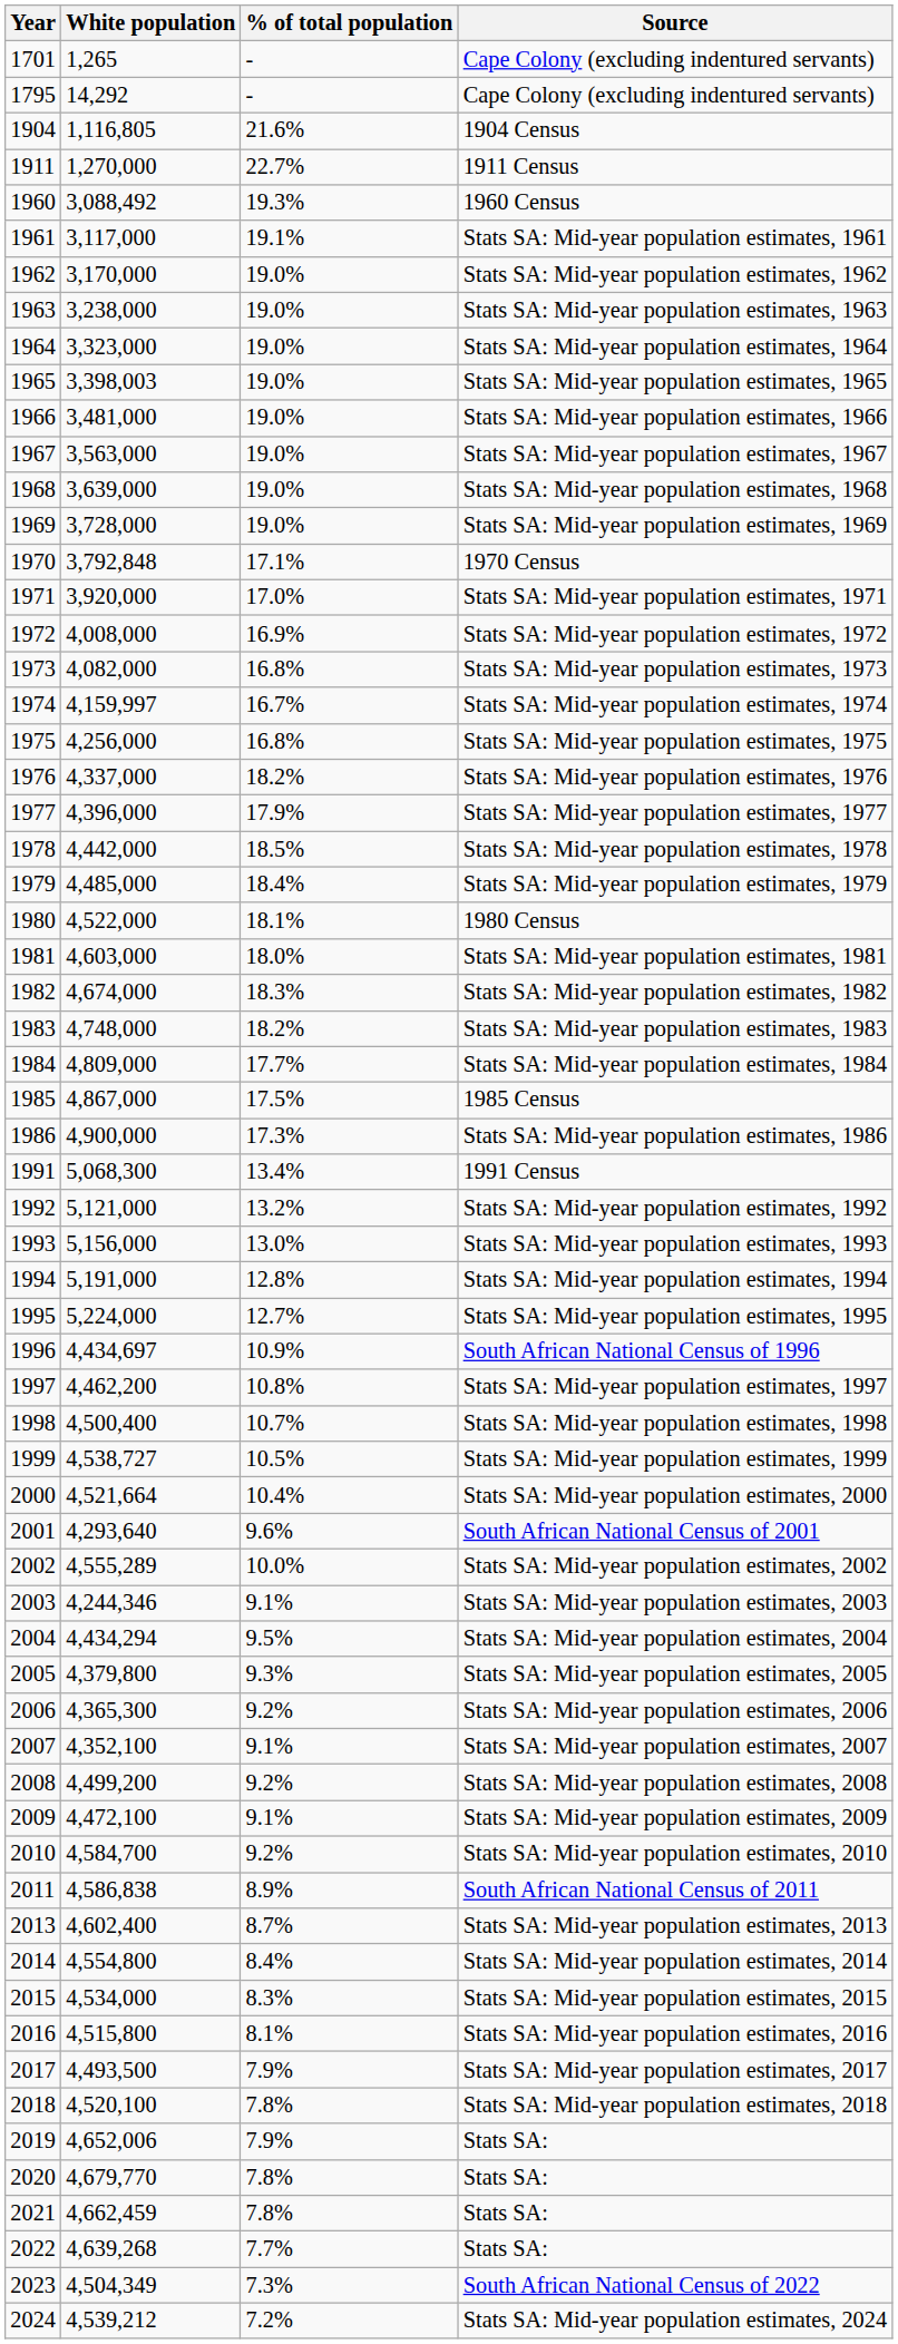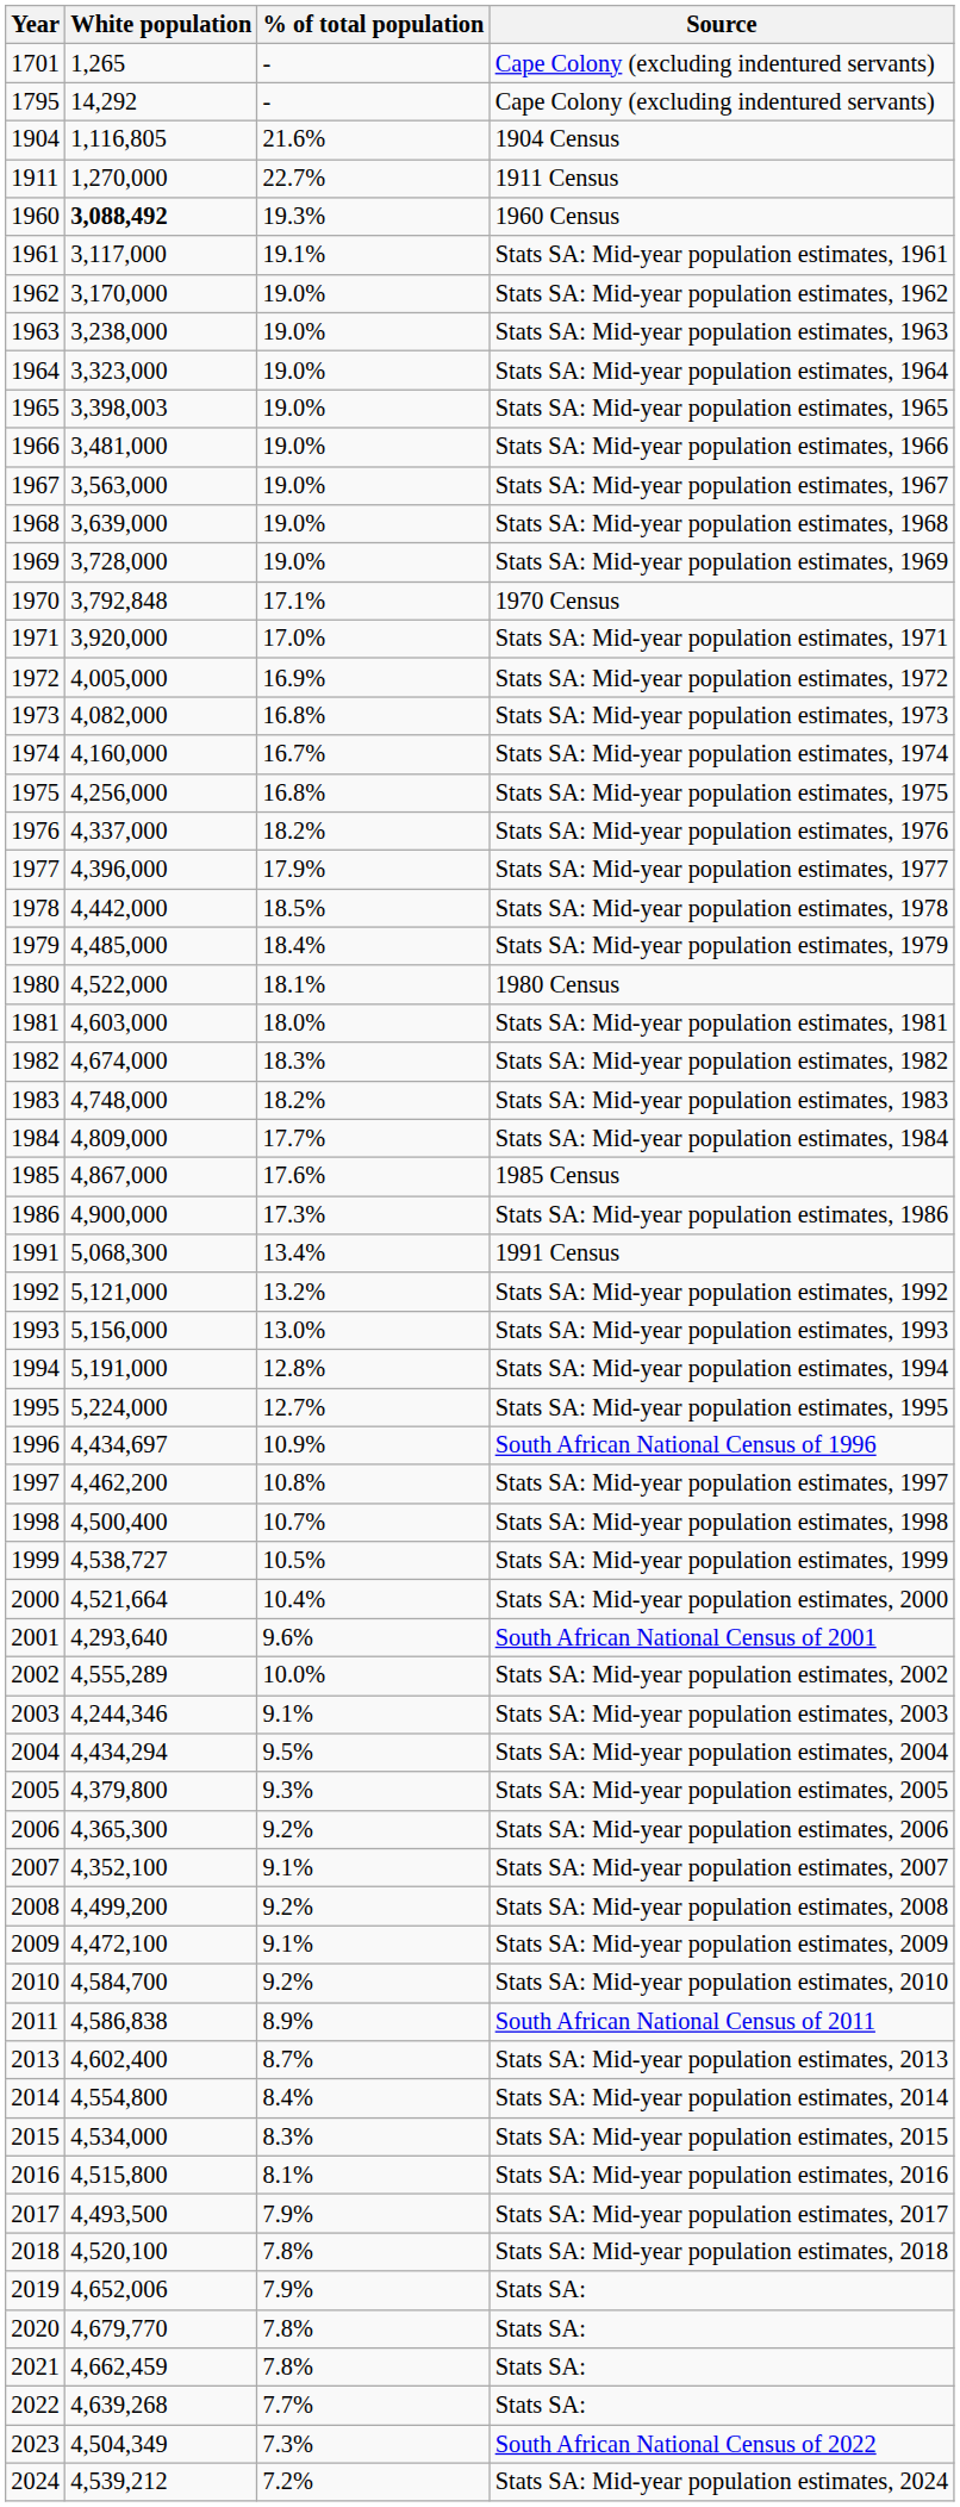1960 Census | White population: normal -> bold
Stats SA: Mid-year population estimates, 1972 | White population: 4,008,000 -> 4,005,000
Stats SA: Mid-year population estimates, 1974 | White population: 4,159,997 -> 4,160,000
1985 Census | % of total population: 17.5% -> 17.6%
